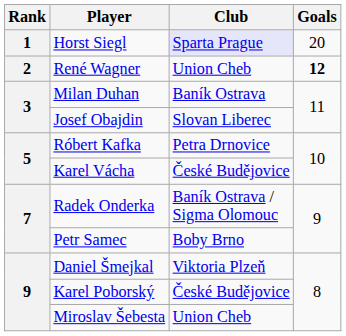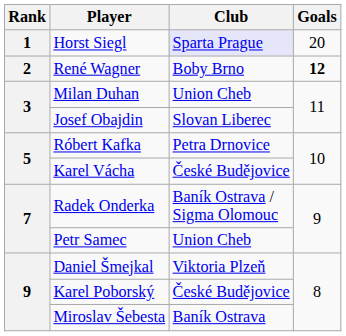René Wagner | Club: Union Cheb -> Boby Brno
Milan Duhan | Club: Baník Ostrava -> Union Cheb
Petr Samec | Club: Boby Brno -> Union Cheb
Miroslav Šebesta | Club: Union Cheb -> Baník Ostrava
